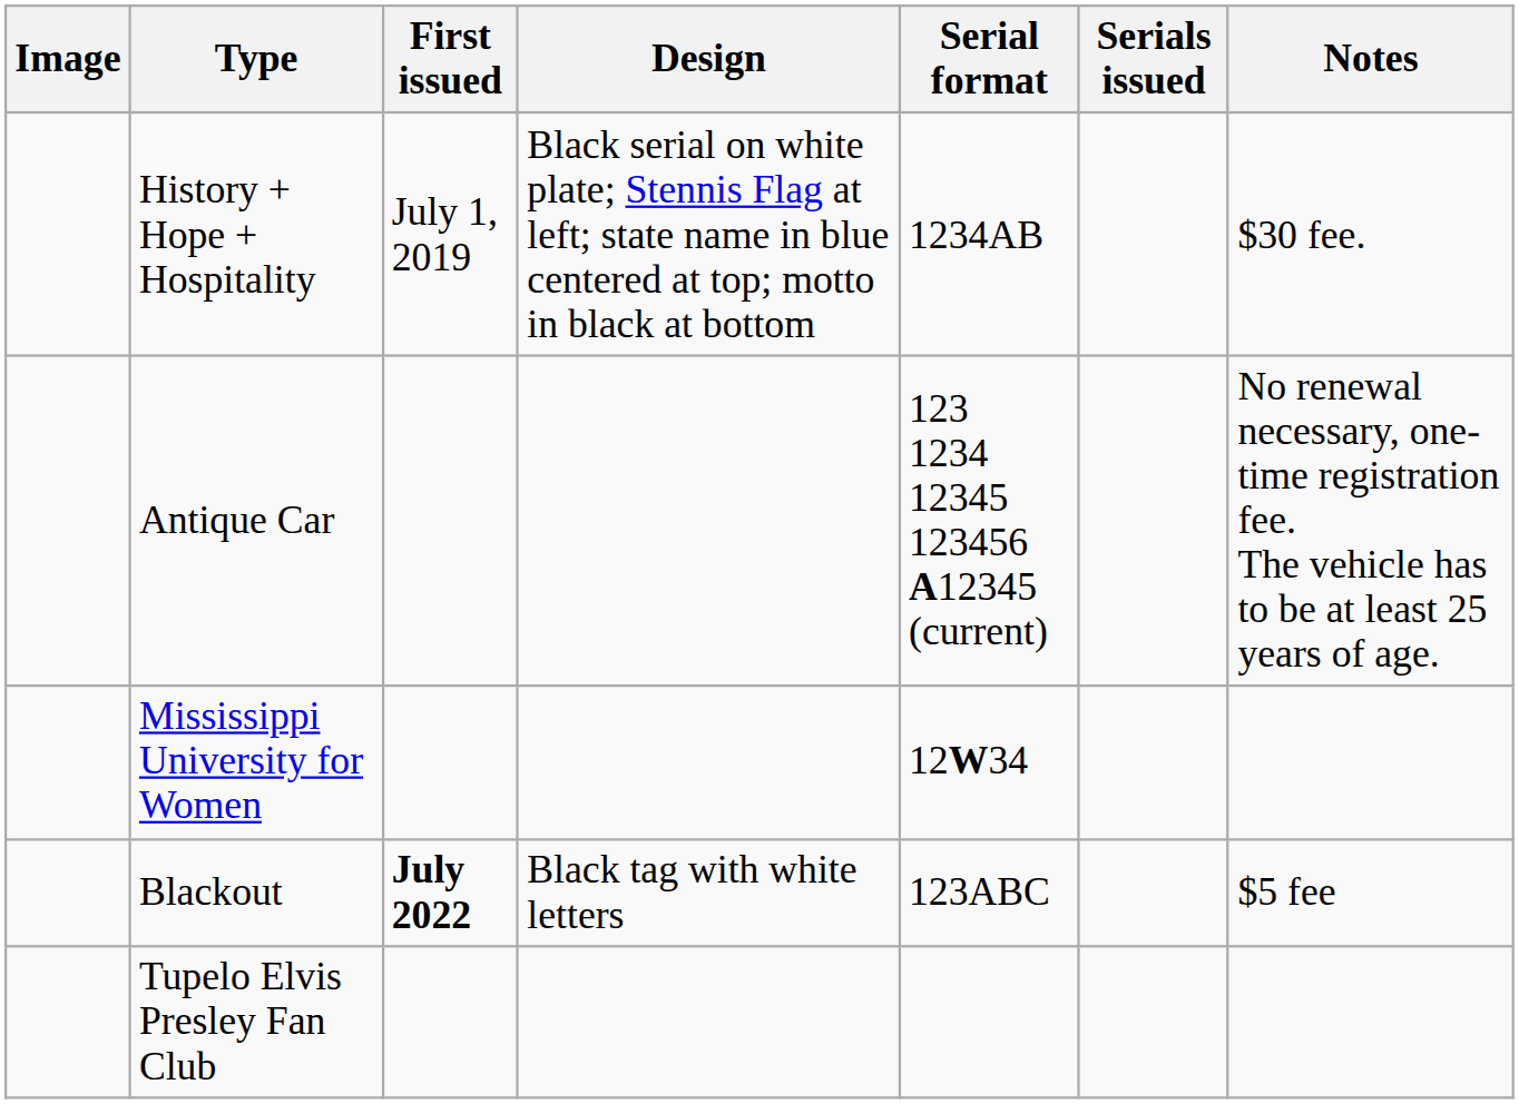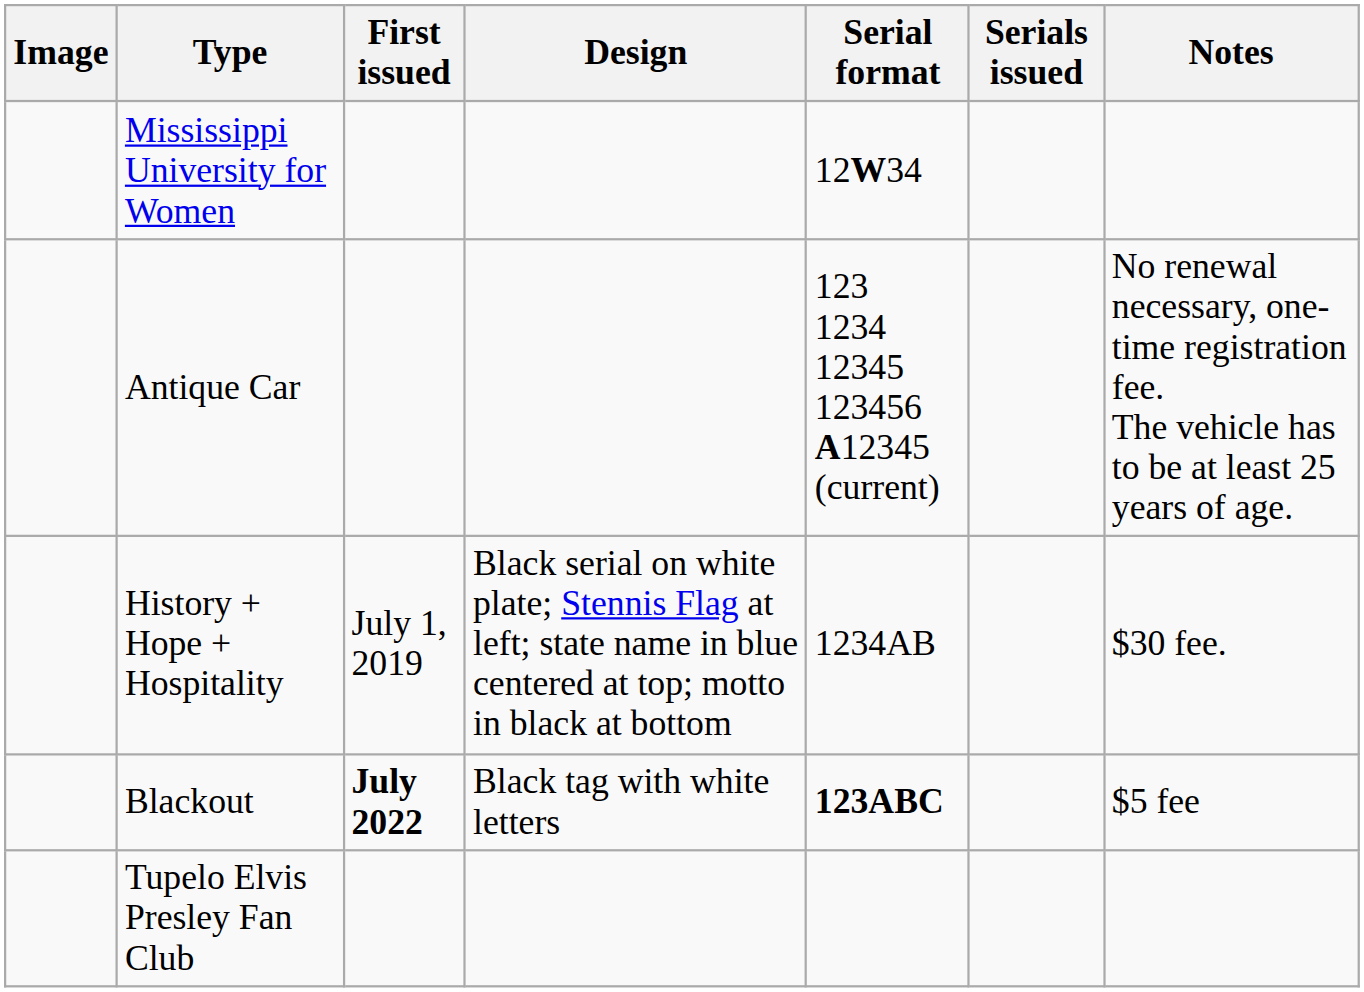rows swapped: Mississippi University for Women <-> History + Hope + Hospitality
Blackout | Serial format: normal -> bold
